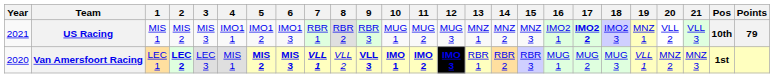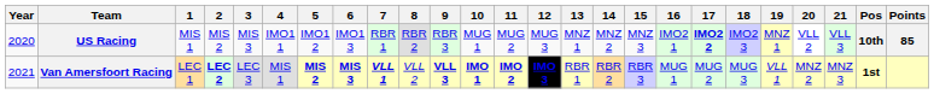US Racing | Year: 2021 -> 2020
US Racing | Points: 79 -> 85
Van Amersfoort Racing | Year: 2020 -> 2021
